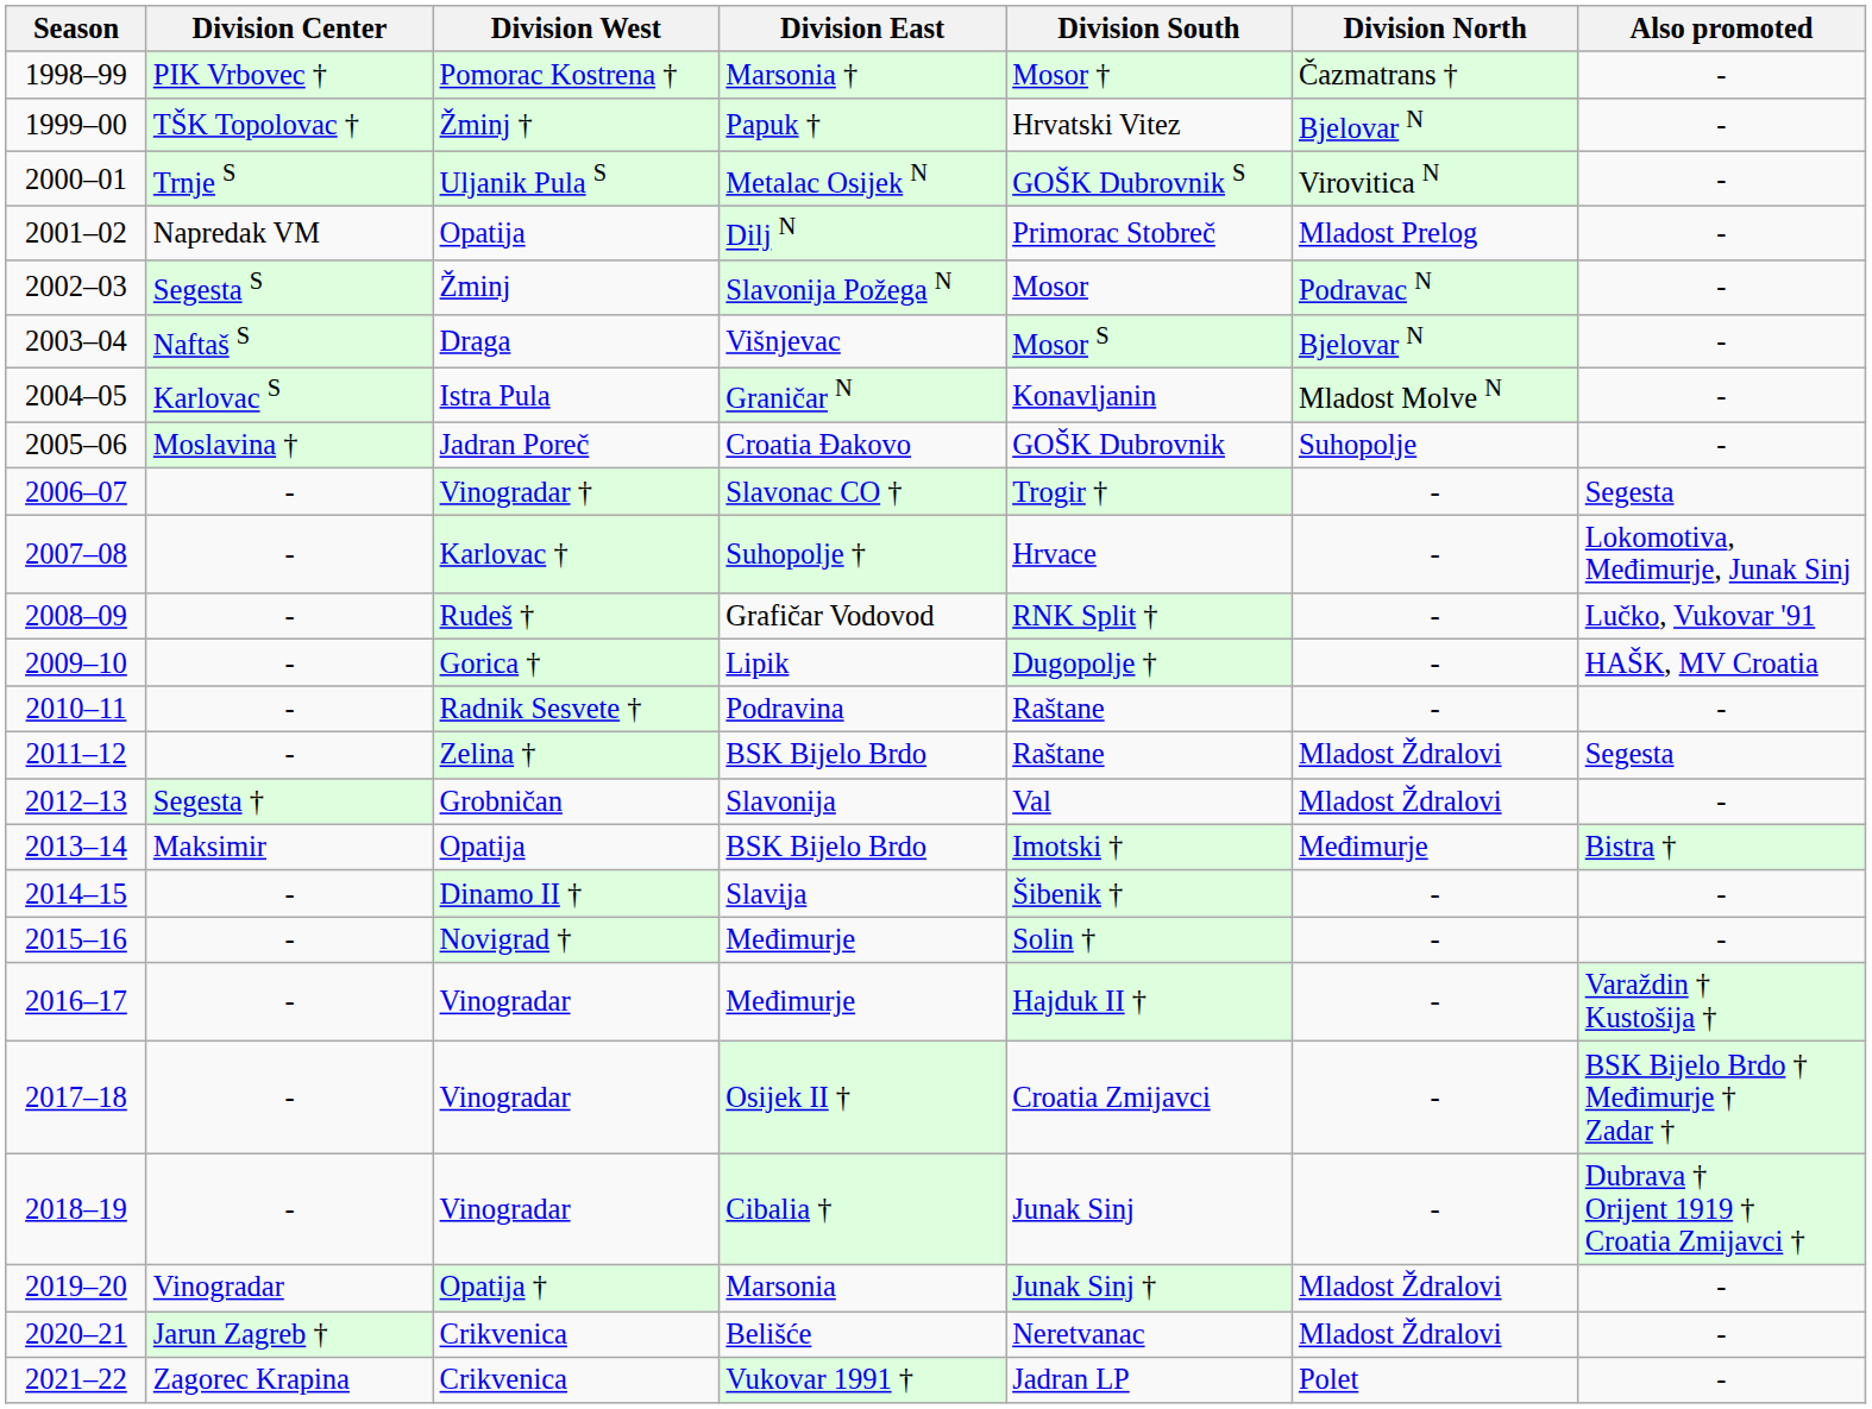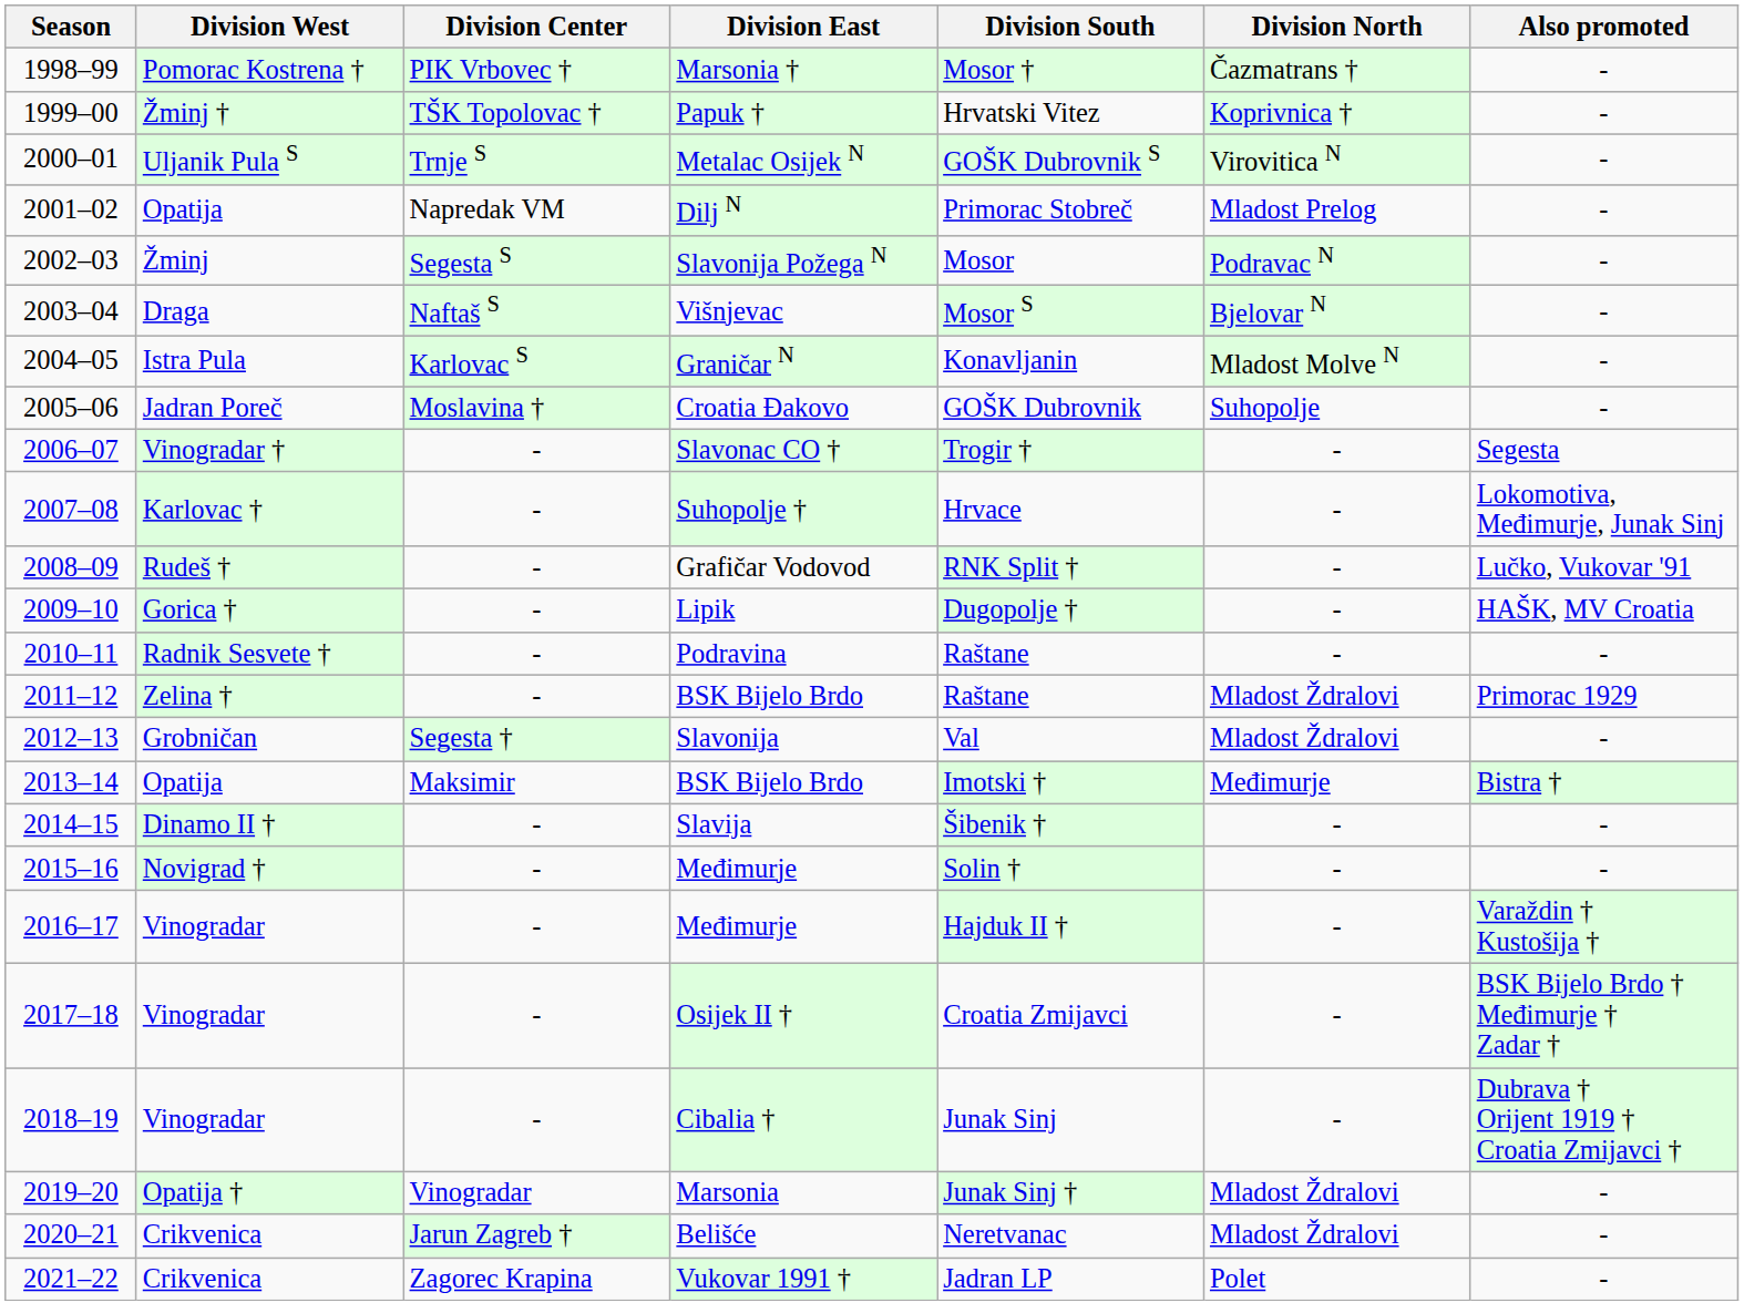columns swapped: Division Center <-> Division West
Papuk † | Division North: Bjelovar N -> Koprivnica †
2011–12 / BSK Bijelo Brdo | Also promoted: Segesta -> Primorac 1929
